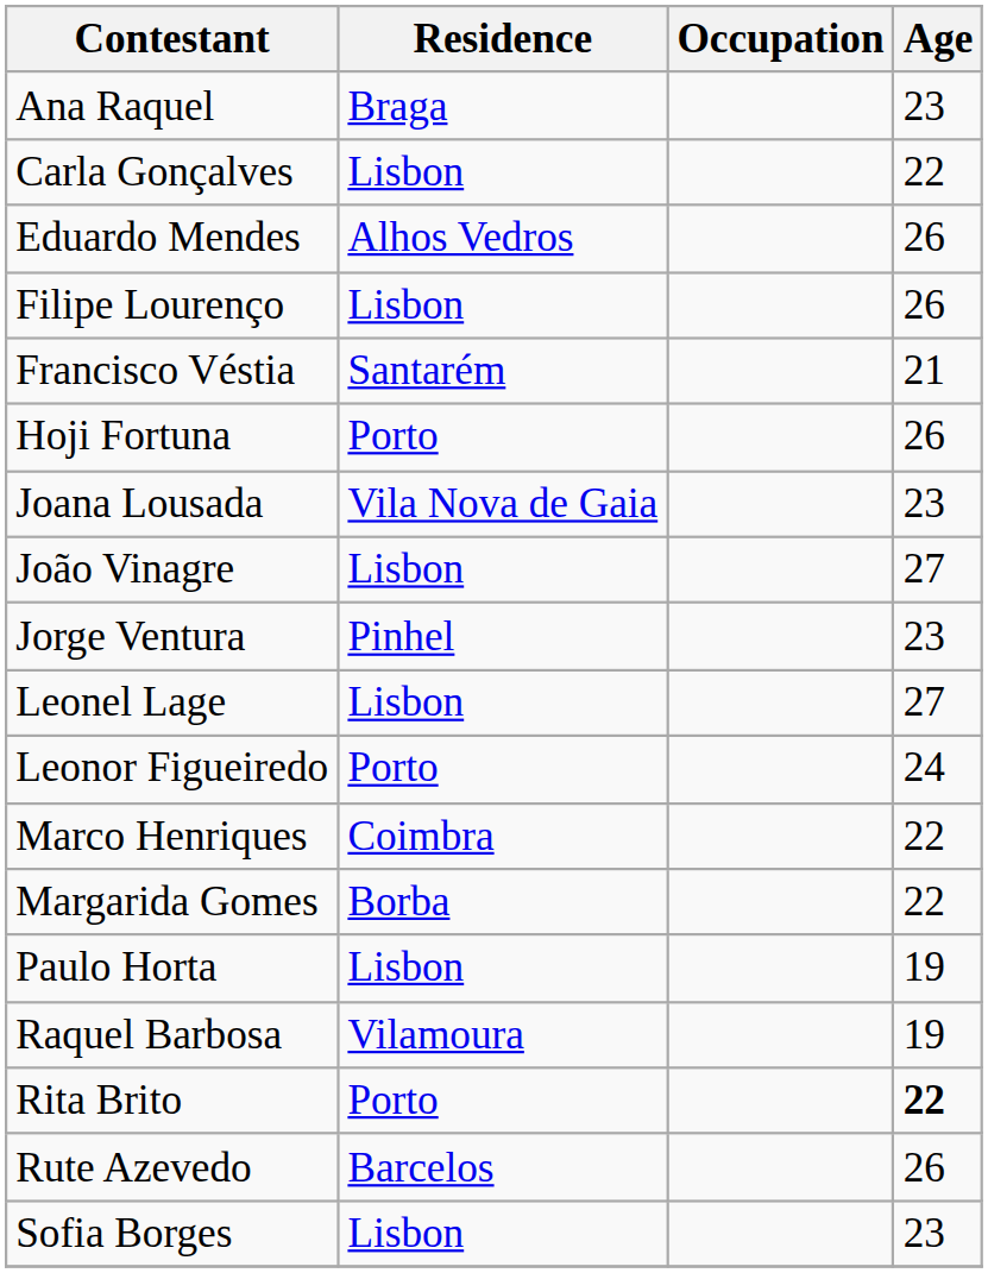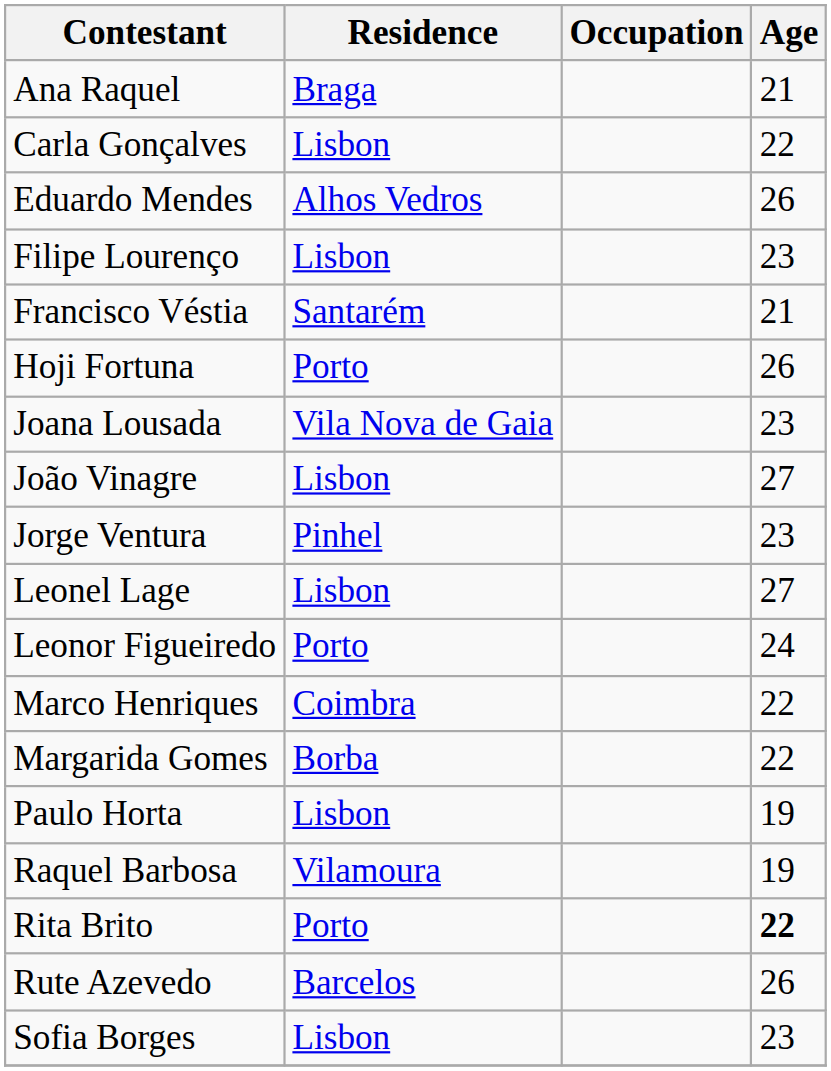Ana Raquel | Age: 23 -> 21
Filipe Lourenço | Age: 26 -> 23
